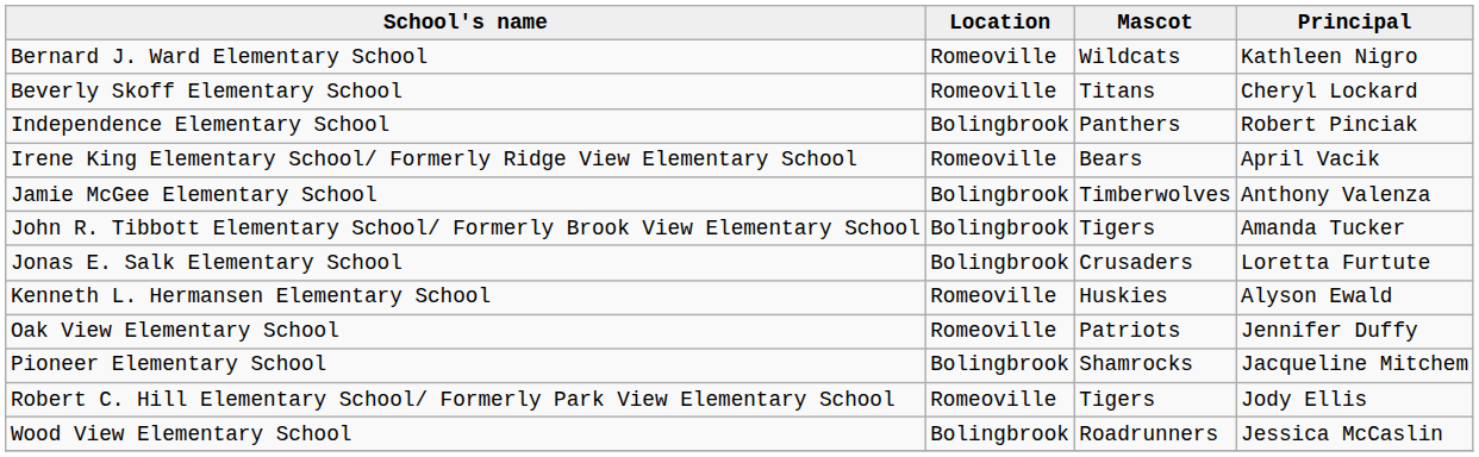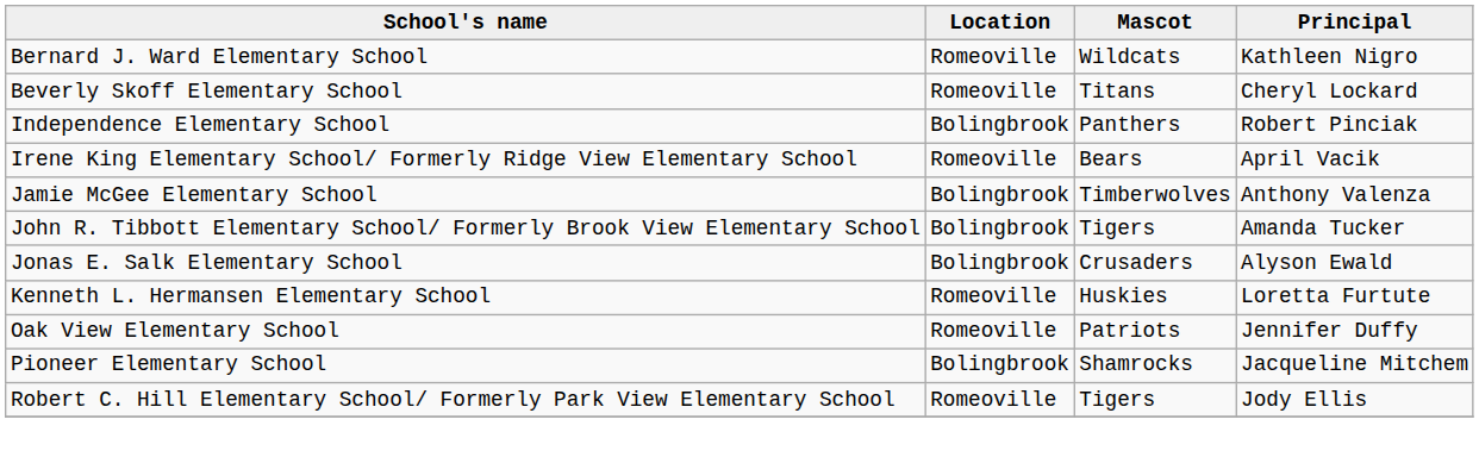Jonas E. Salk Elementary School | Principal: Loretta Furtute -> Alyson Ewald
Kenneth L. Hermansen Elementary School | Principal: Alyson Ewald -> Loretta Furtute
- row: Wood View Elementary School | Bolingbrook | Roadrunners | Jessica McCaslin
